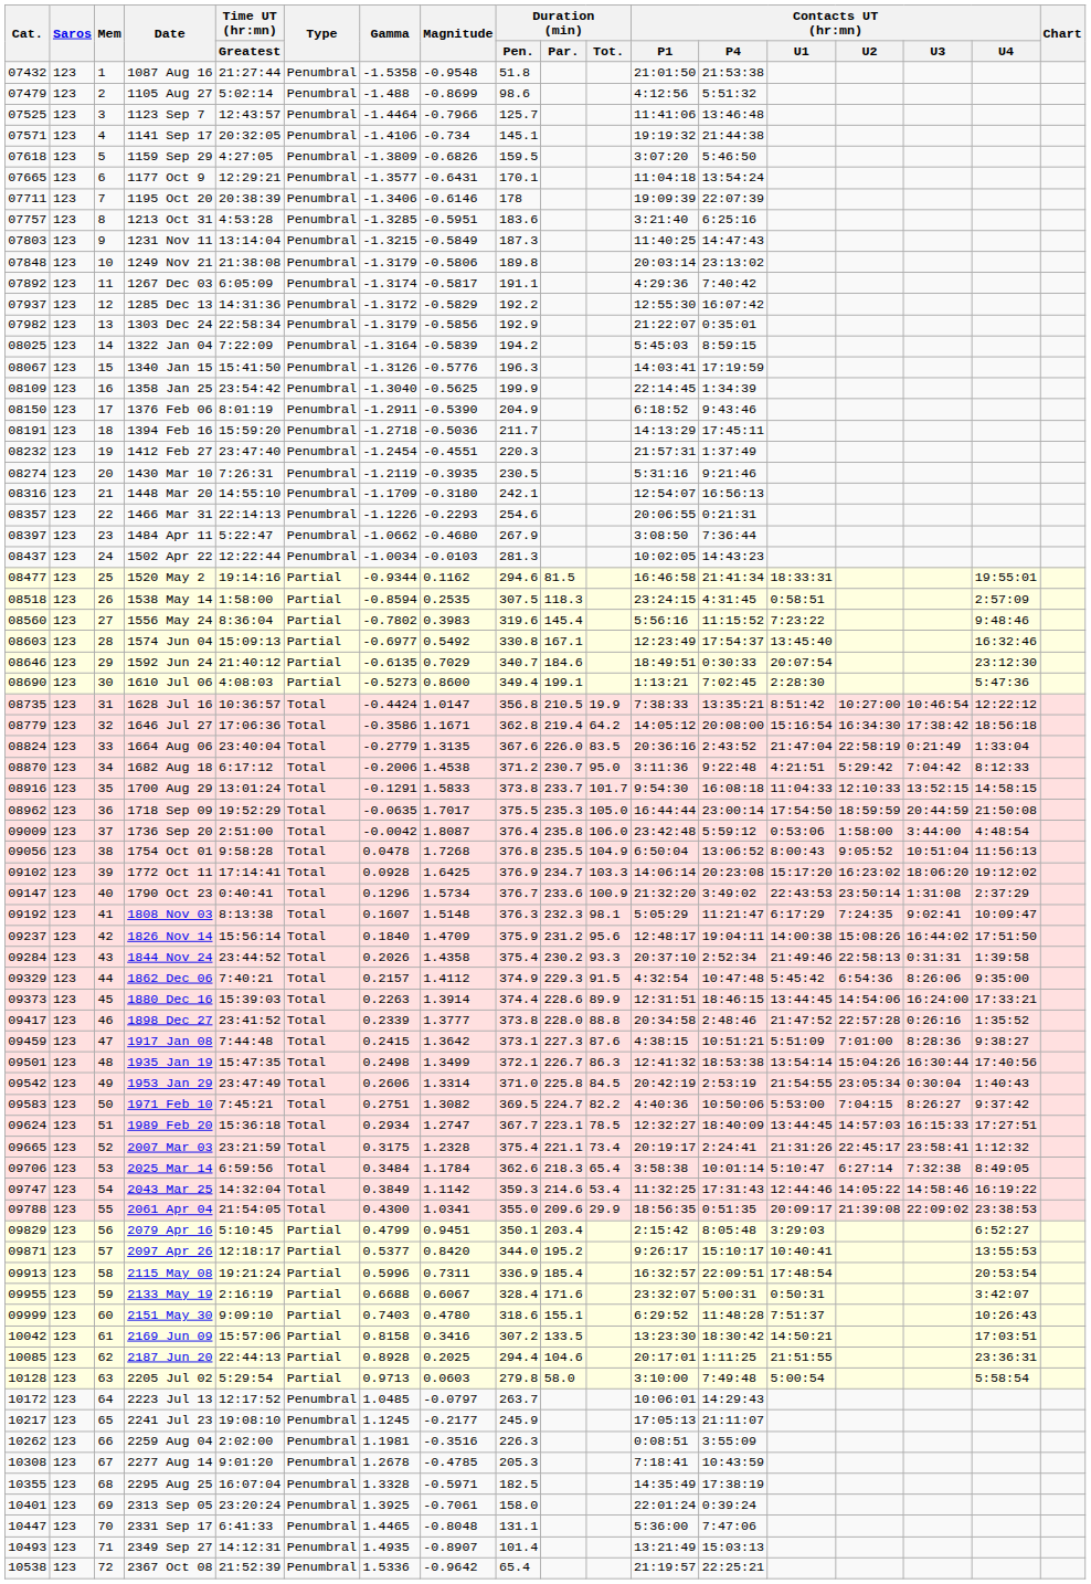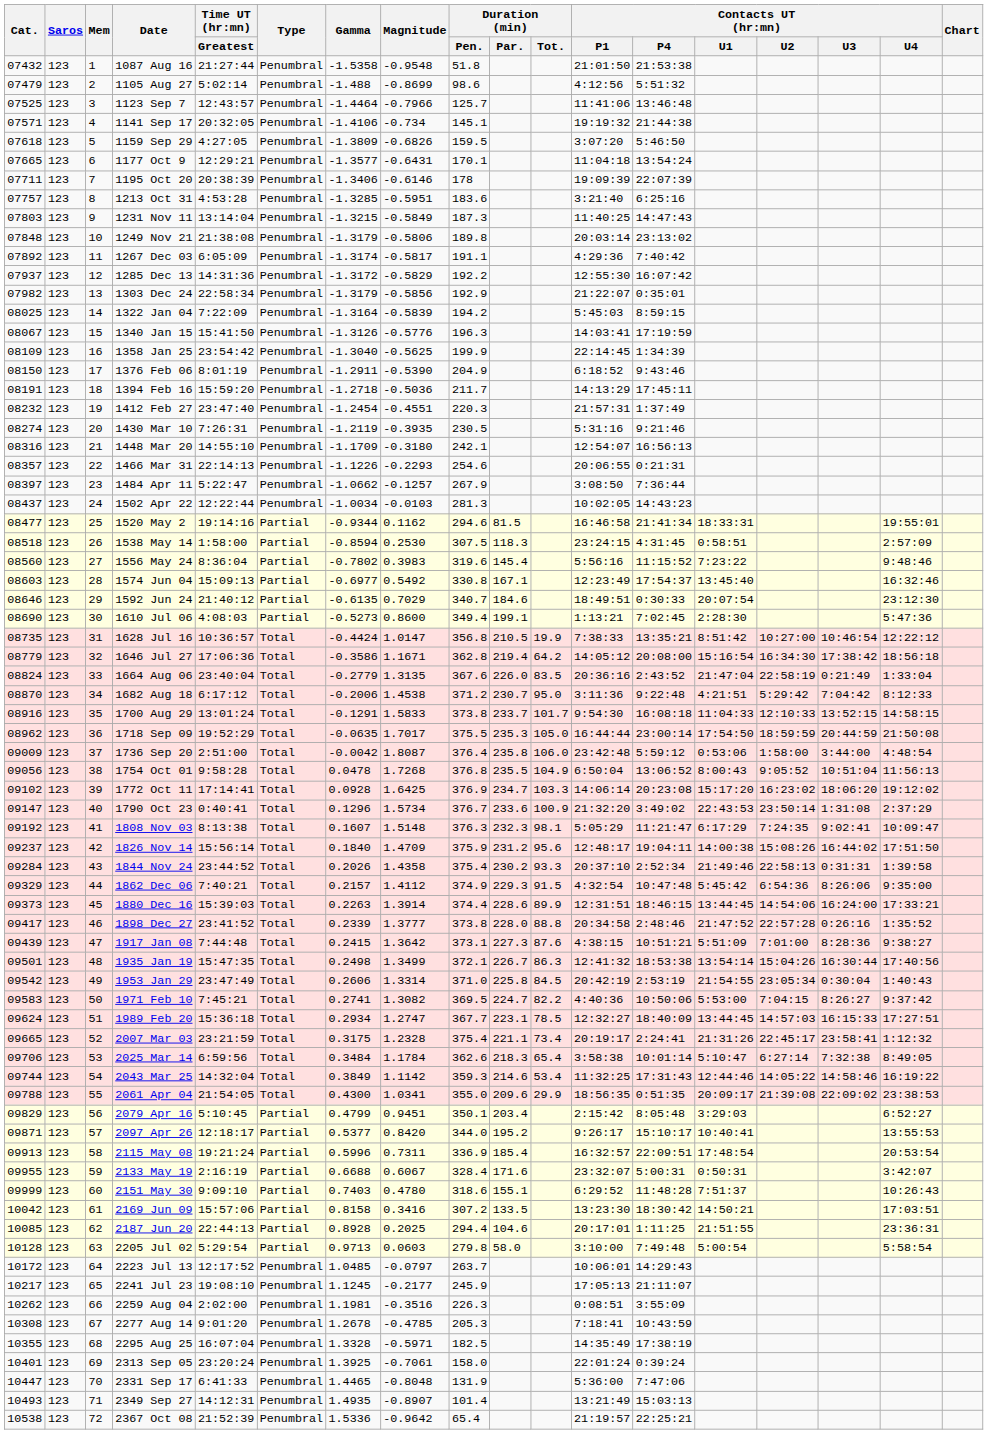1484 Apr 11 | Magnitude: -0.4680 -> -0.1257
1538 May 14 | Magnitude: 0.2535 -> 0.2530
1917 Jan 08 | Cat.: 09459 -> 09439
1971 Feb 10 | Gamma: 0.2751 -> 0.2741
2043 Mar 25 | Cat.: 09747 -> 09744
2331 Sep 17 | Duration (min) / Pen.: 131.1 -> 131.9
